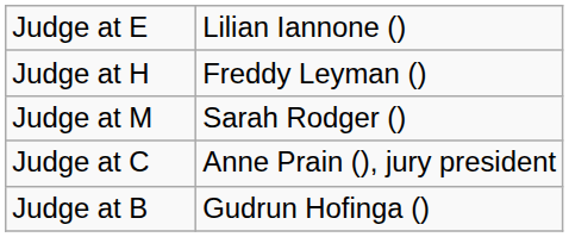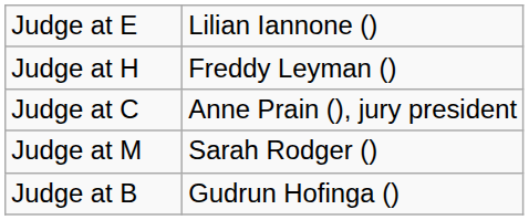rows swapped: Judge at C <-> Judge at M
